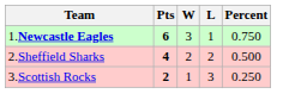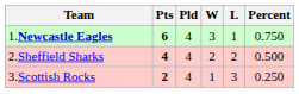+ column: Pld | 4 | 4 | 4
